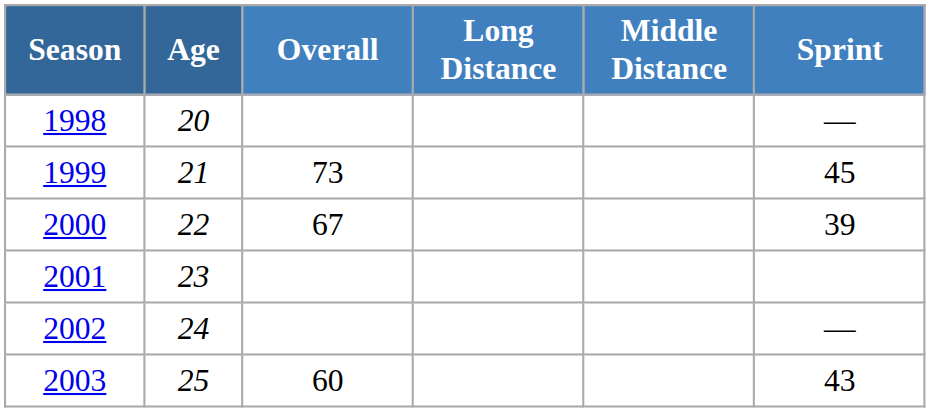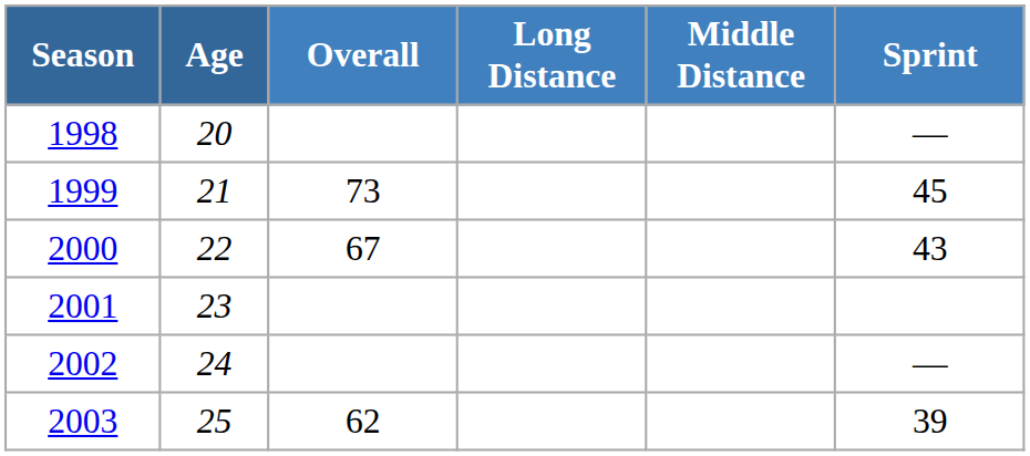2000 | Sprint: 39 -> 43
2003 | Overall: 60 -> 62
2003 | Sprint: 43 -> 39
